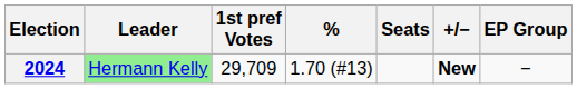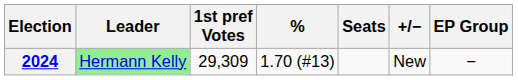2024 | 1st pref Votes: 29,709 -> 29,309
2024 | +/−: bold -> normal
